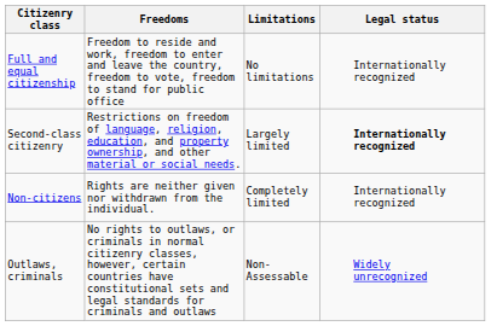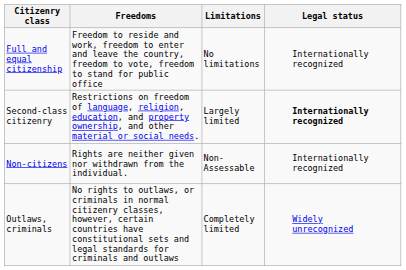Non-citizens | Limitations: Completely limited -> Non-Assessable
Outlaws, criminals | Limitations: Non-Assessable -> Completely limited
